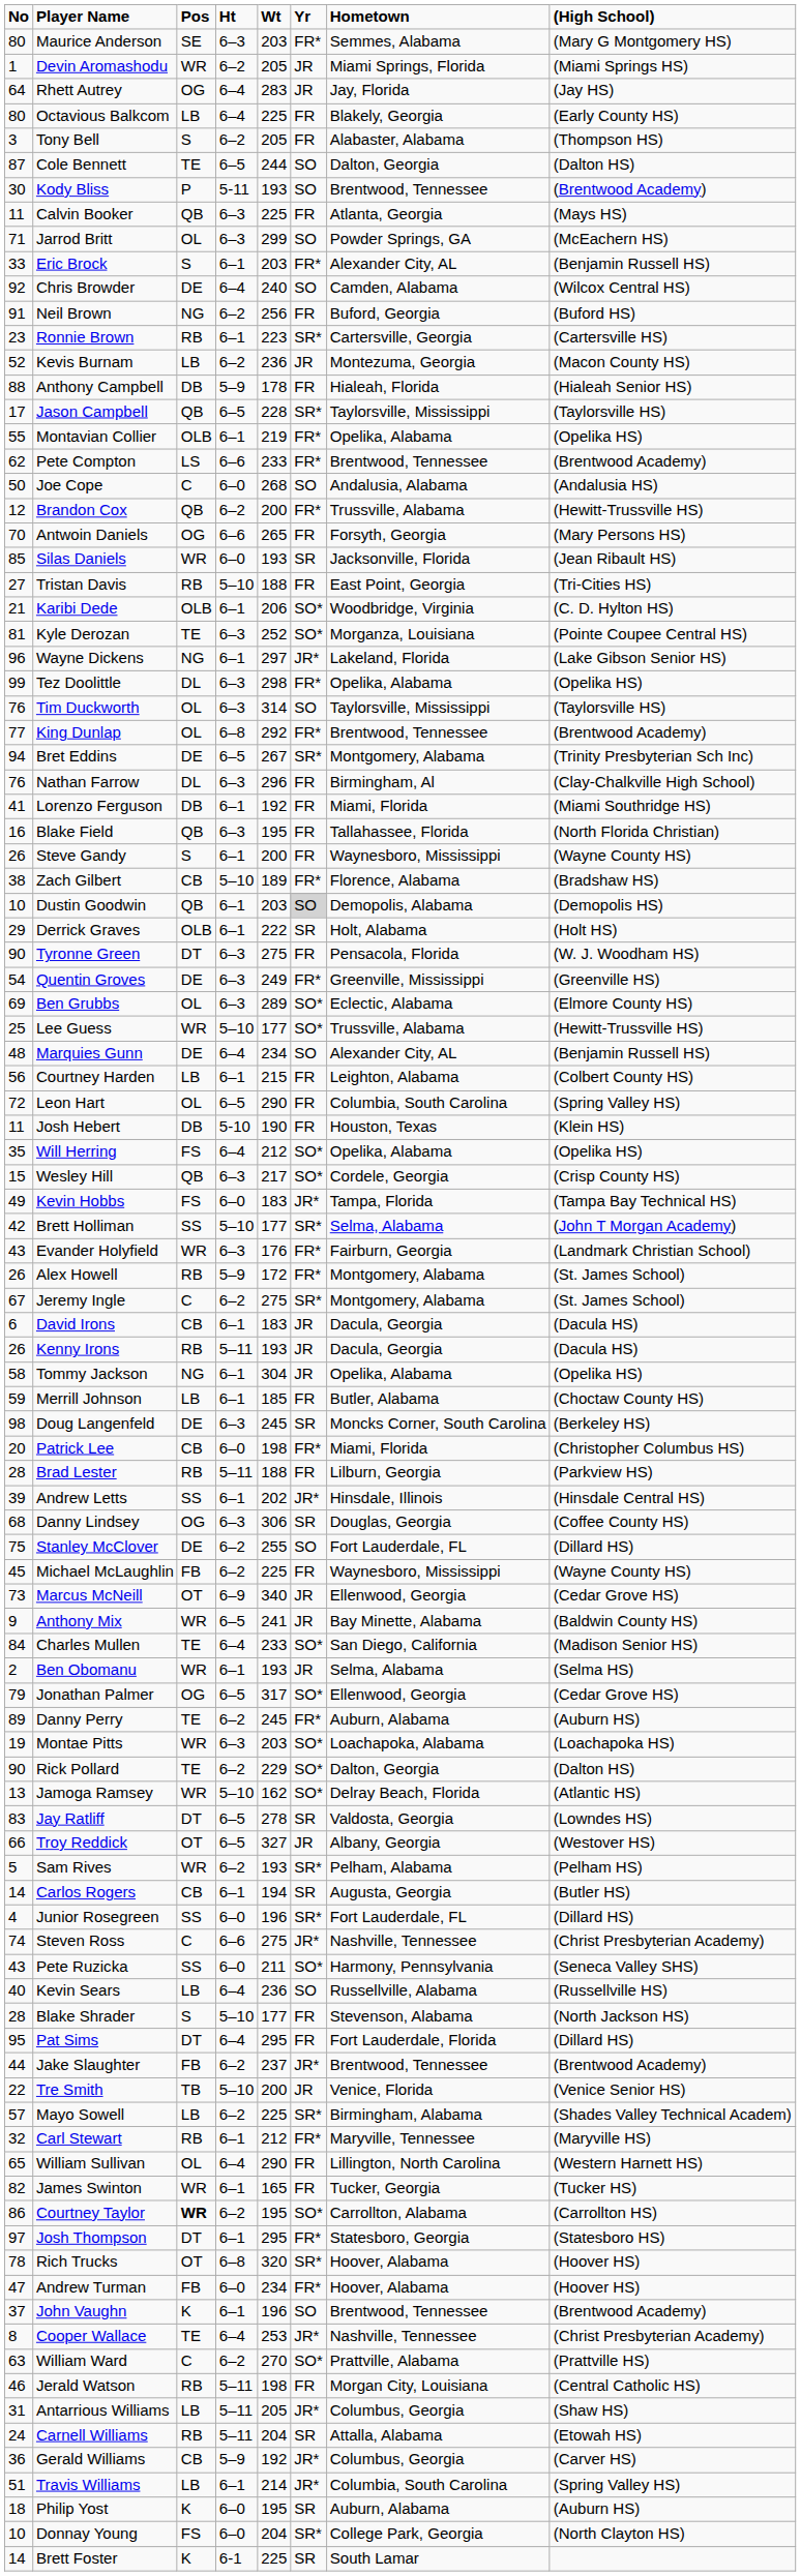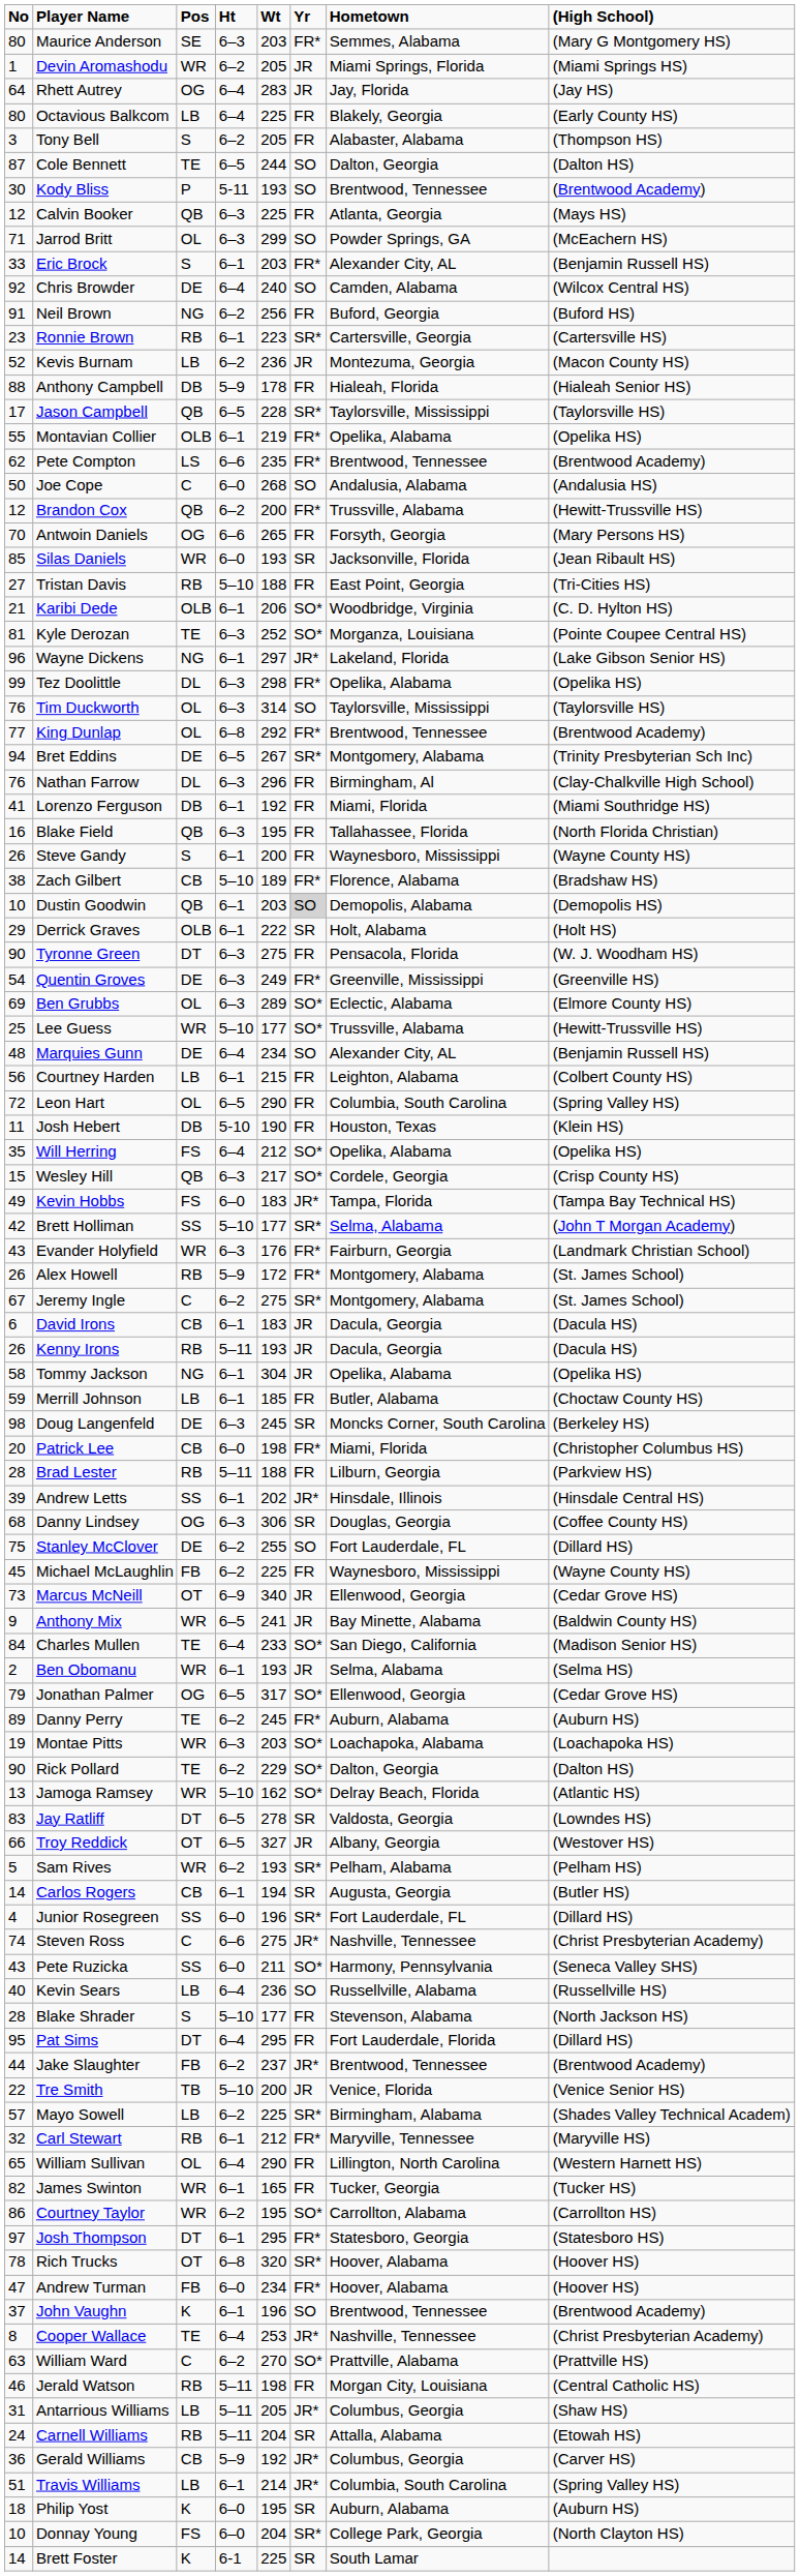Calvin Booker | No: 11 -> 12
Pete Compton | Wt: 233 -> 235
Courtney Taylor | Pos: bold -> normal
